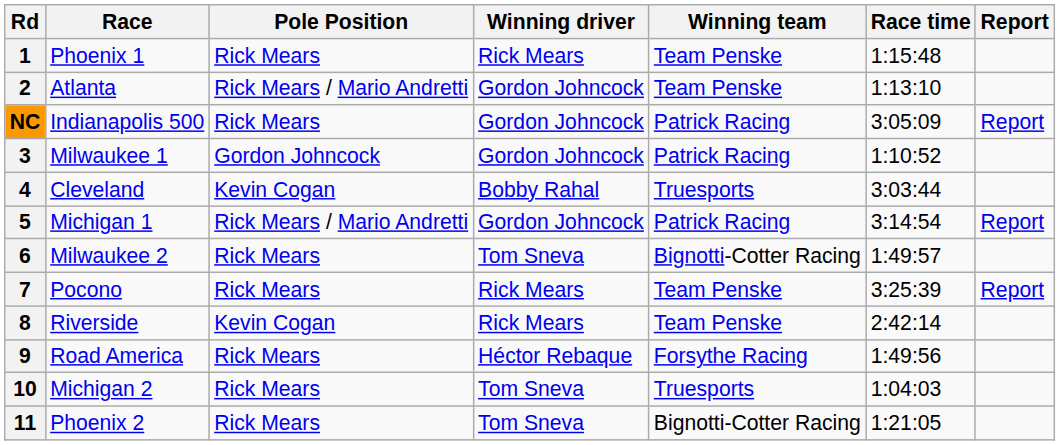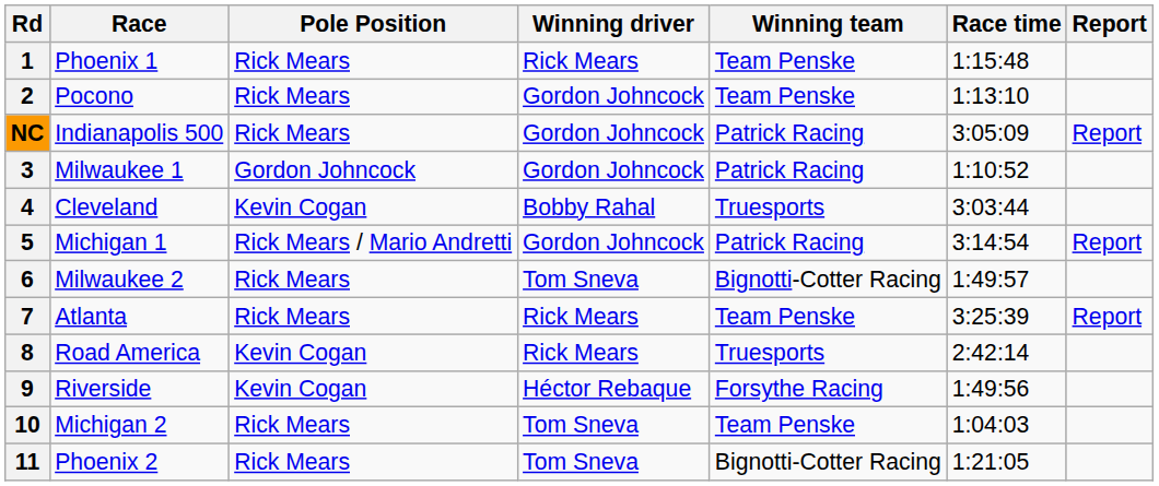2 | Race: Atlanta -> Pocono
2 | Pole Position: Rick Mears / Mario Andretti -> Rick Mears
7 | Race: Pocono -> Atlanta
8 | Race: Riverside -> Road America
8 | Winning team: Team Penske -> Truesports
9 | Race: Road America -> Riverside
9 | Pole Position: Rick Mears -> Kevin Cogan
10 | Winning team: Truesports -> Team Penske
